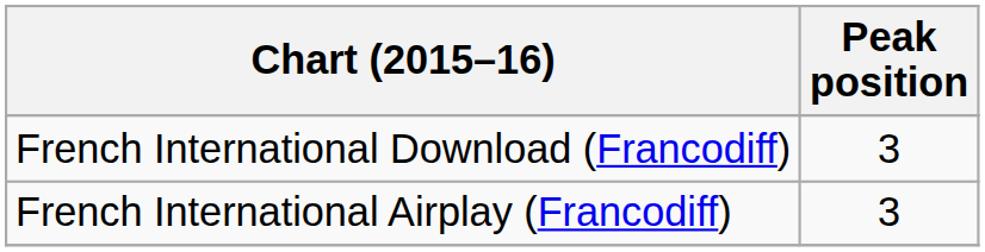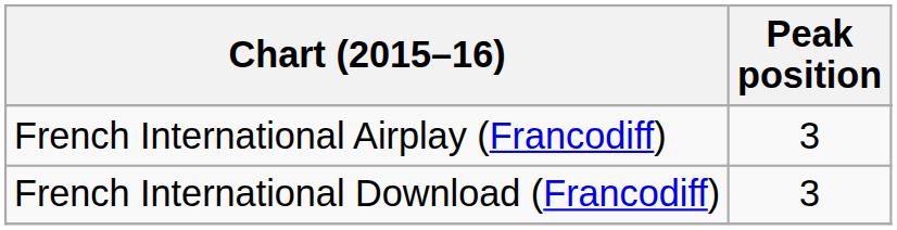rows swapped: French International Airplay (Francodiff) <-> French International Download (Francodiff)
